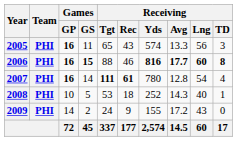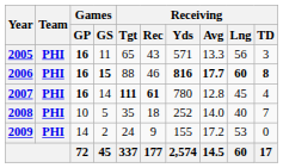2005 | Receiving / Yds: 574 -> 571
2007 | Receiving / Lng: 54 -> 45
2008 | Receiving / Tgt: 53 -> 35
2008 | Receiving / Avg: 14.3 -> 14.0
2008 | Receiving / TD: 1 -> 7
2009 | Receiving / Lng: 43 -> 53
